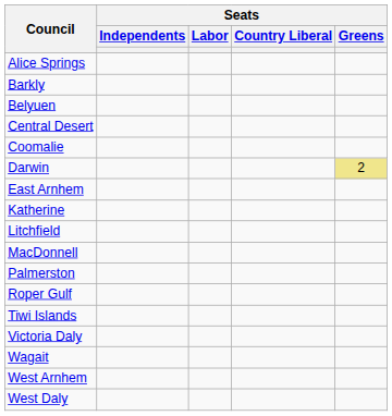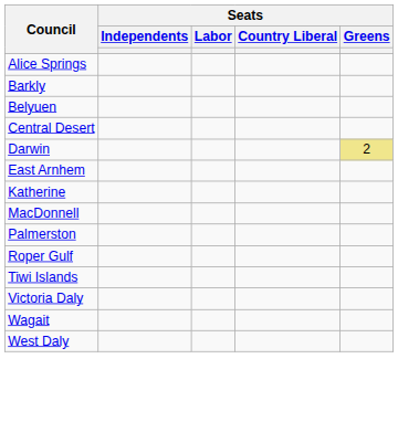- row: Coomalie
- row: Litchfield
- row: West Arnhem
